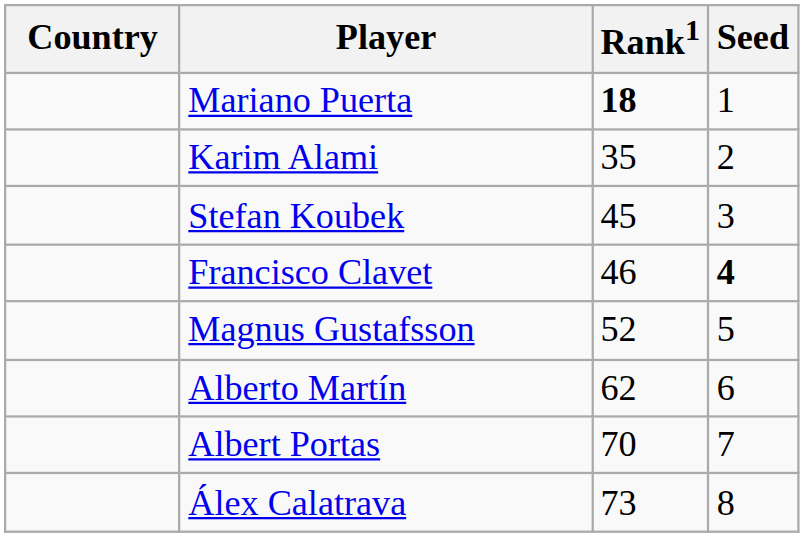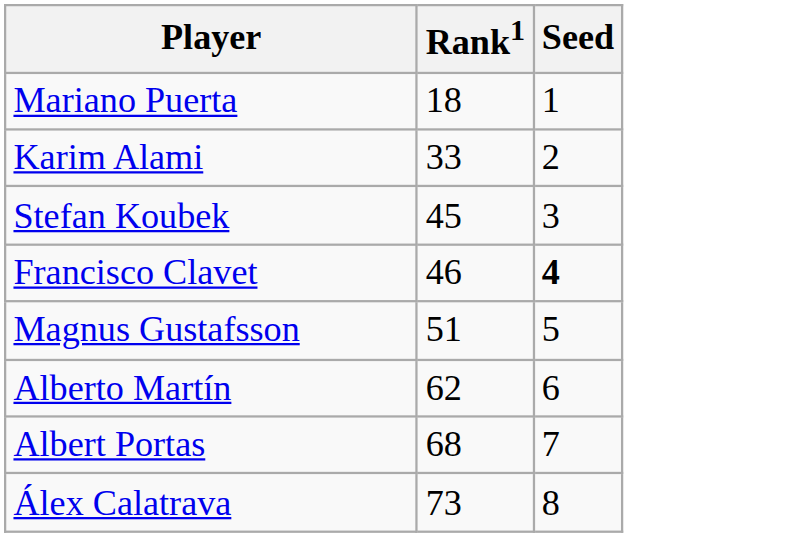- column: Country
Mariano Puerta | Rank1: bold -> normal
Karim Alami | Rank1: 35 -> 33
Magnus Gustafsson | Rank1: 52 -> 51
Albert Portas | Rank1: 70 -> 68
